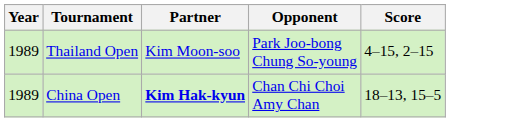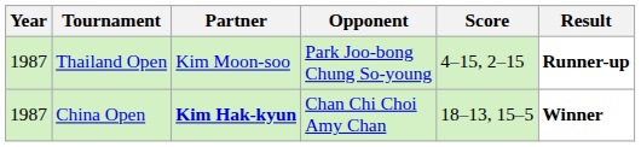+ column: Result | Runner-up | Winner
Thailand Open | Year: 1989 -> 1987
China Open | Year: 1989 -> 1987
